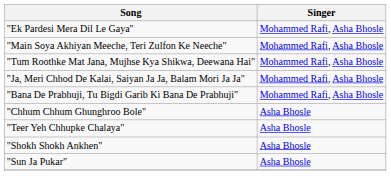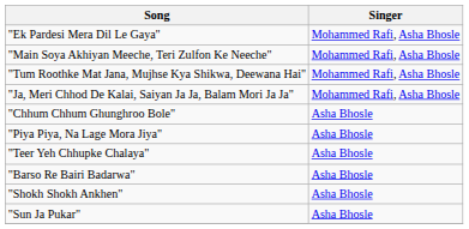- row: "Bana De Prabhuji, Tu Bigdi Garib Ki Bana De Prabhuji" | Mohammed Rafi, Asha Bhosle
+ row: "Piya Piya, Na Lage Mora Jiya" | Asha Bhosle
+ row: "Barso Re Bairi Badarwa" | Asha Bhosle
